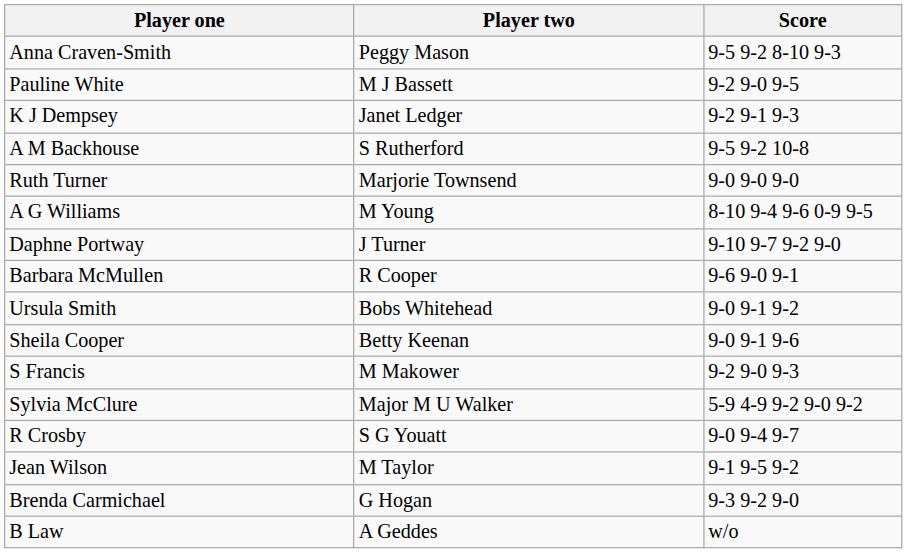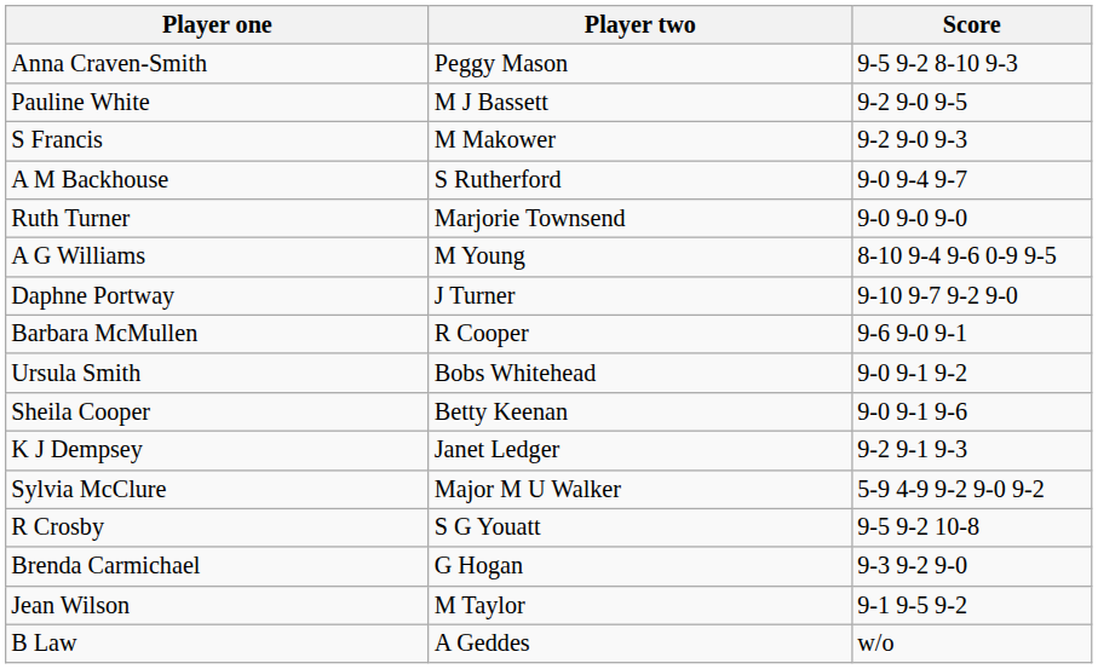rows swapped: K J Dempsey <-> S Francis
A M Backhouse | Score: 9-5 9-2 10-8 -> 9-0 9-4 9-7
R Crosby | Score: 9-0 9-4 9-7 -> 9-5 9-2 10-8
rows swapped: Jean Wilson <-> Brenda Carmichael
